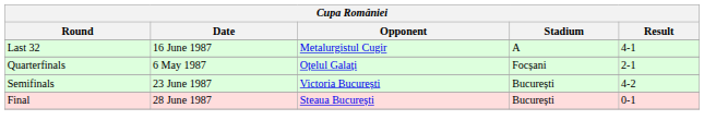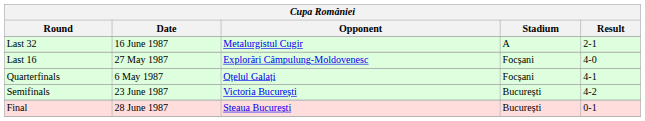Last 32 | Result: 4-1 -> 2-1
+ row: Last 16 | 27 May 1987 | Explorări Câmpulung-Moldovenesc | Focșani | 4-0
Quarterfinals | Result: 2-1 -> 4-1
